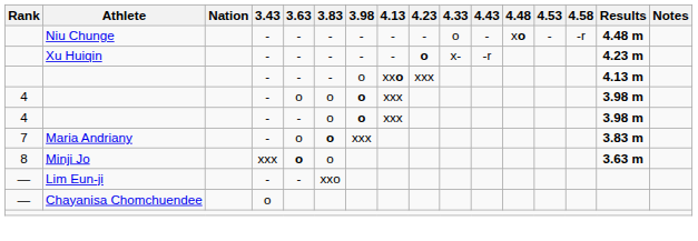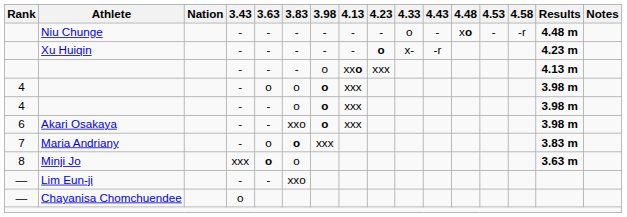+ row: 6 | Akari Osakaya | - | - | xxo | o | xxx | 3.98 m
